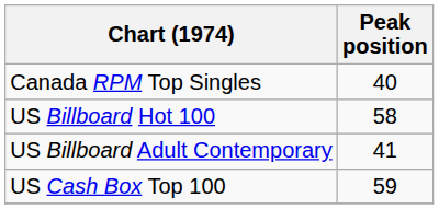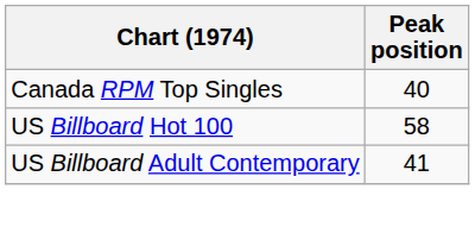- row: US Cash Box Top 100 | 59
